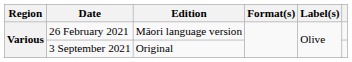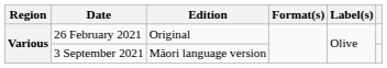26 February 2021 | Edition: Māori language version -> Original
3 September 2021 | Edition: Original -> Māori language version
